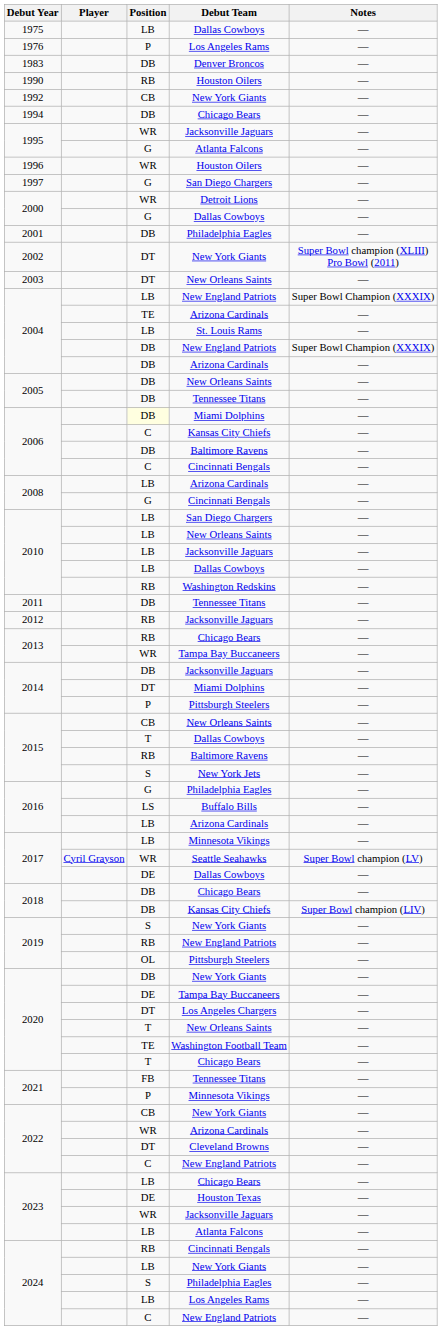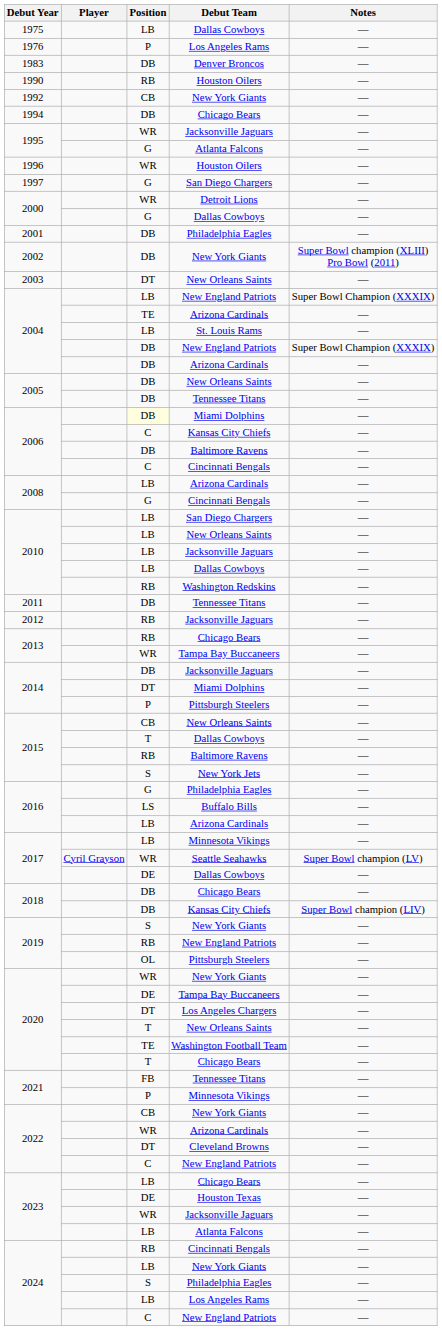2002 | Position: DT -> DB
2020 / New York Giants | Position: DB -> WR
